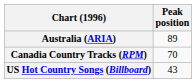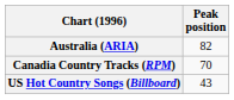Australia (ARIA) | Peak position: 89 -> 82
